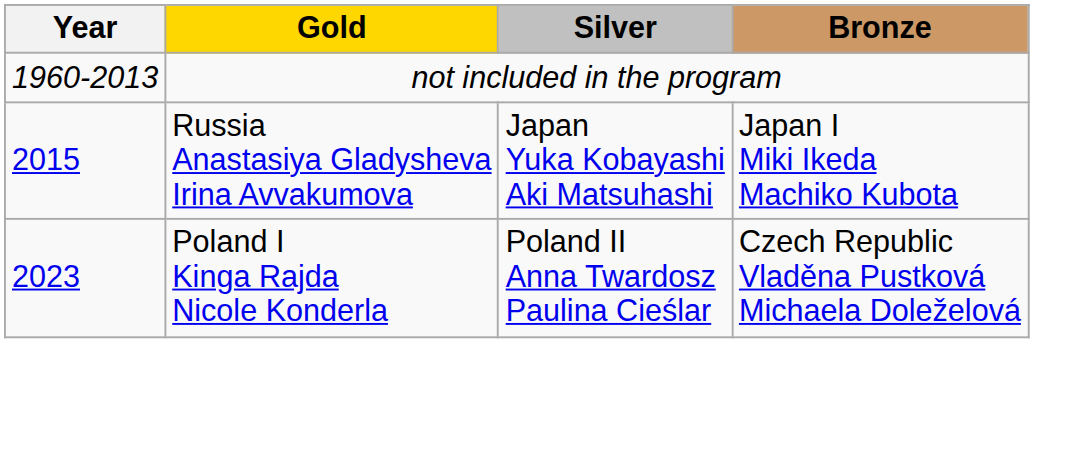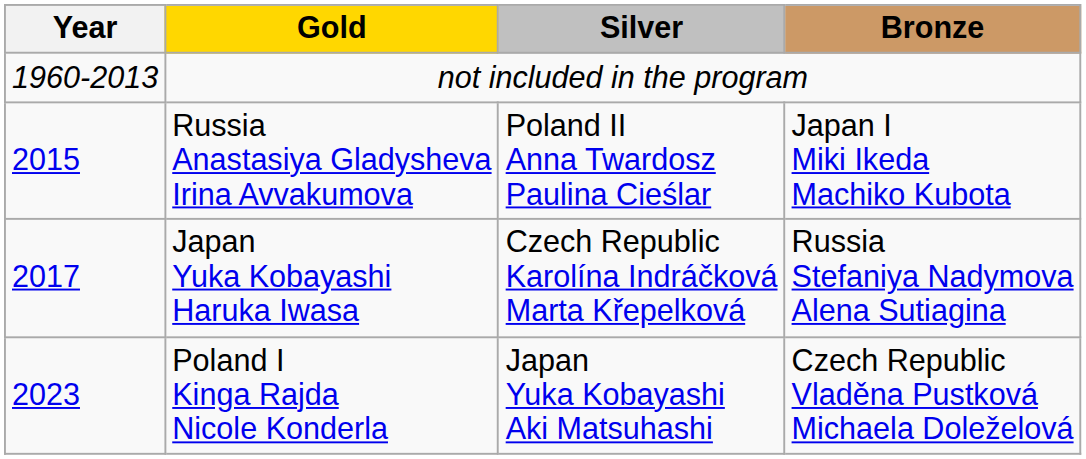Russia Anastasiya Gladysheva Irina Avvakumova | Silver: Japan Yuka Kobayashi Aki Matsuhashi -> Poland II Anna Twardosz Paulina Cieślar
+ row: 2017 | Japan Yuka Kobayashi Haruka Iwasa | Czech Republic Karolína Indráčková Marta Křepelková | Russia Stefaniya Nadymova Alena Sutiagina
Poland I Kinga Rajda Nicole Konderla | Silver: Poland II Anna Twardosz Paulina Cieślar -> Japan Yuka Kobayashi Aki Matsuhashi
